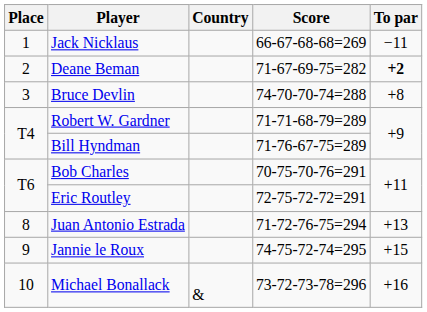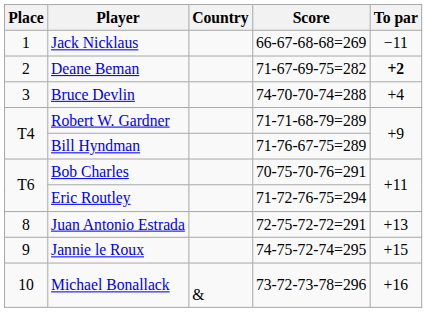Bruce Devlin | To par: +8 -> +4
Eric Routley | Score: 72-75-72-72=291 -> 71-72-76-75=294
Juan Antonio Estrada | Score: 71-72-76-75=294 -> 72-75-72-72=291
